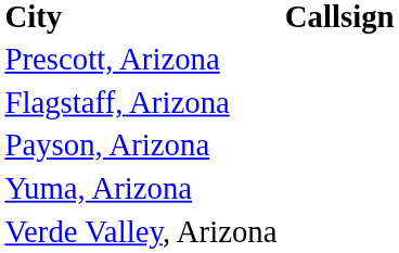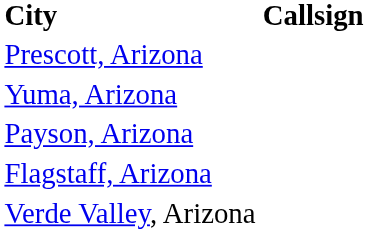rows swapped: Yuma, Arizona <-> Flagstaff, Arizona
